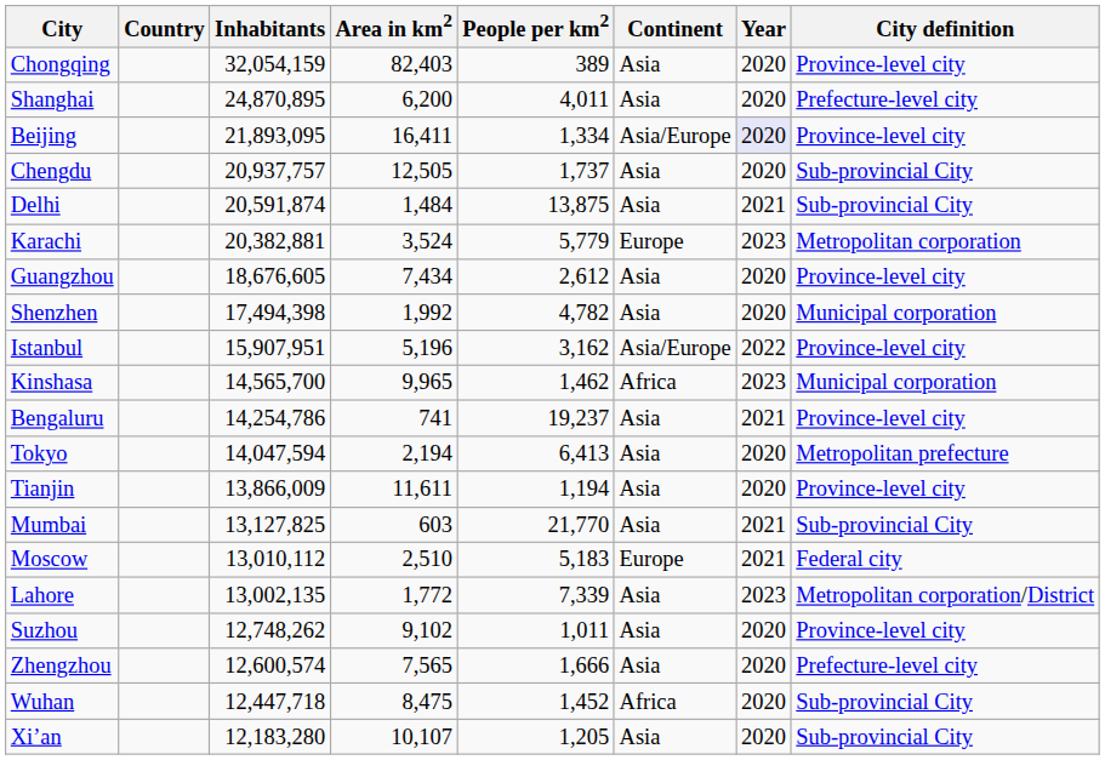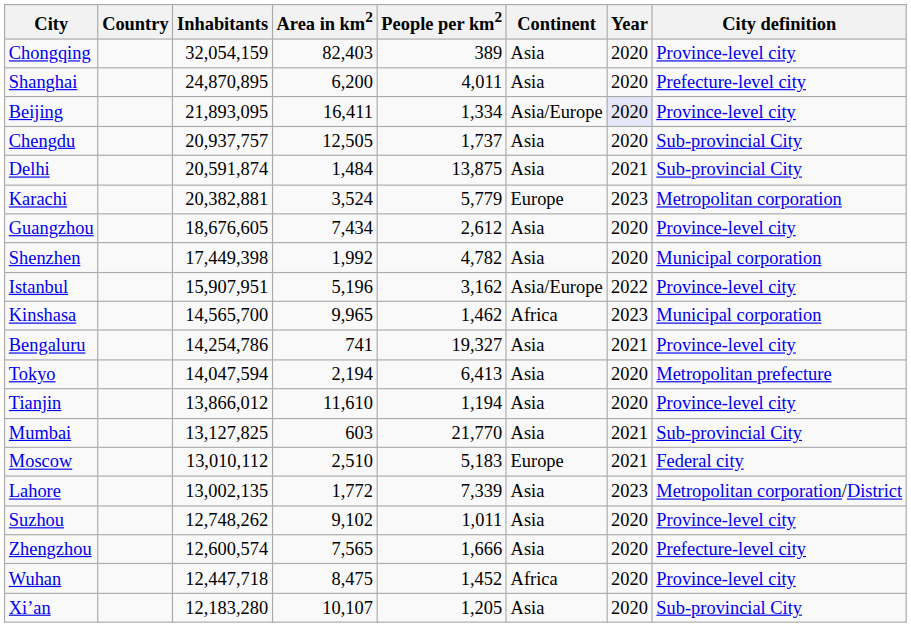Shenzhen | Inhabitants: 17,494,398 -> 17,449,398
Bengaluru | People per km2: 19,237 -> 19,327
Tianjin | Inhabitants: 13,866,009 -> 13,866,012
Tianjin | Area in km2: 11,611 -> 11,610
Wuhan | City definition: Sub-provincial City -> Province-level city
